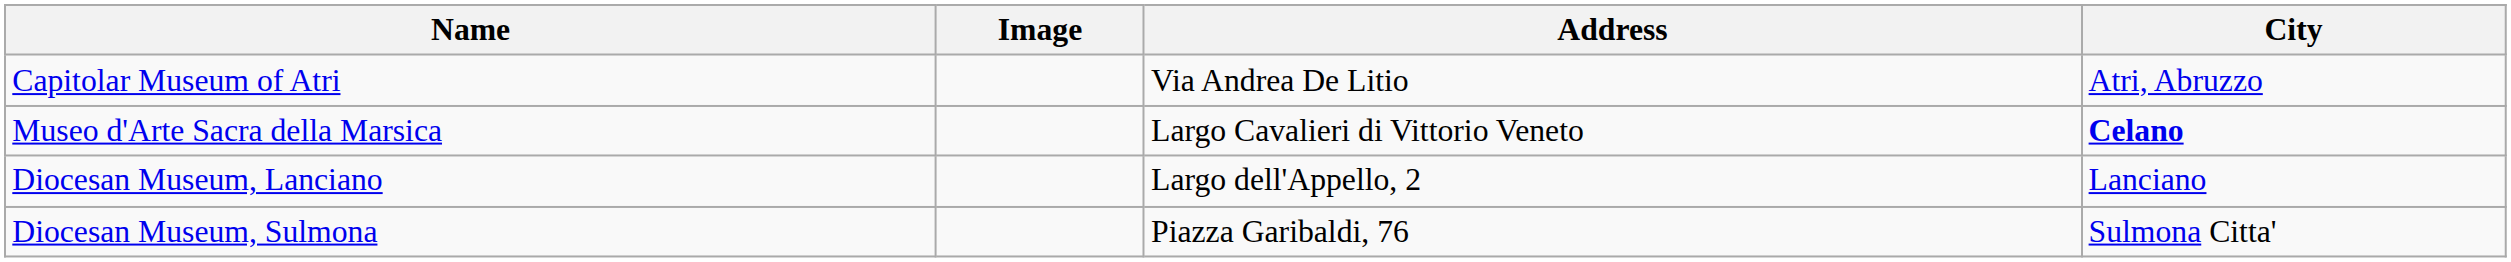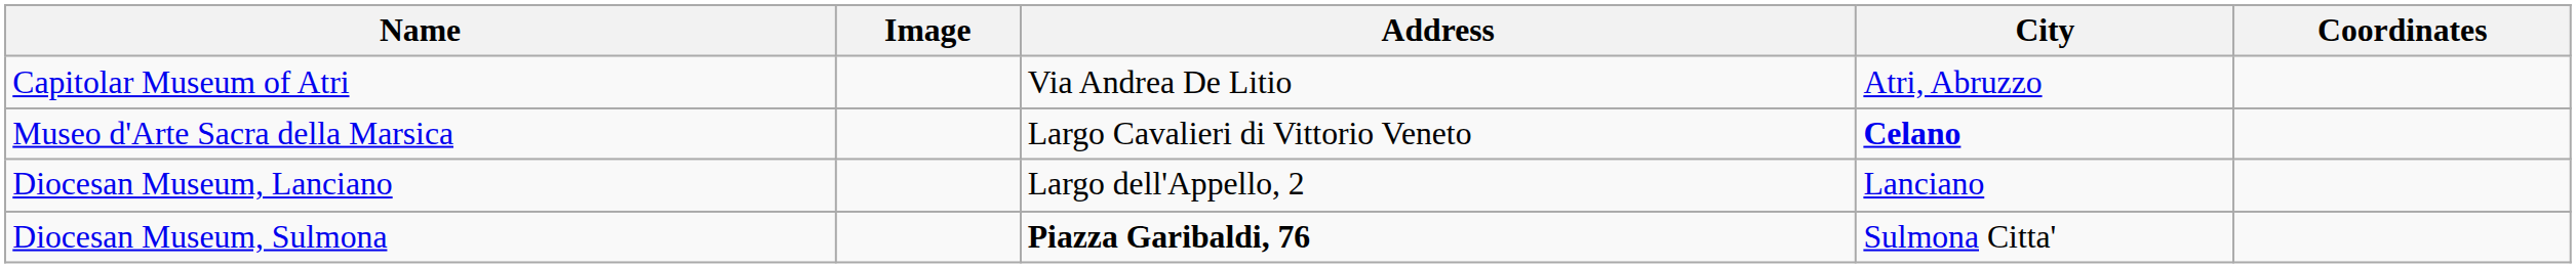+ column: Coordinates
Diocesan Museum, Sulmona | Address: normal -> bold
